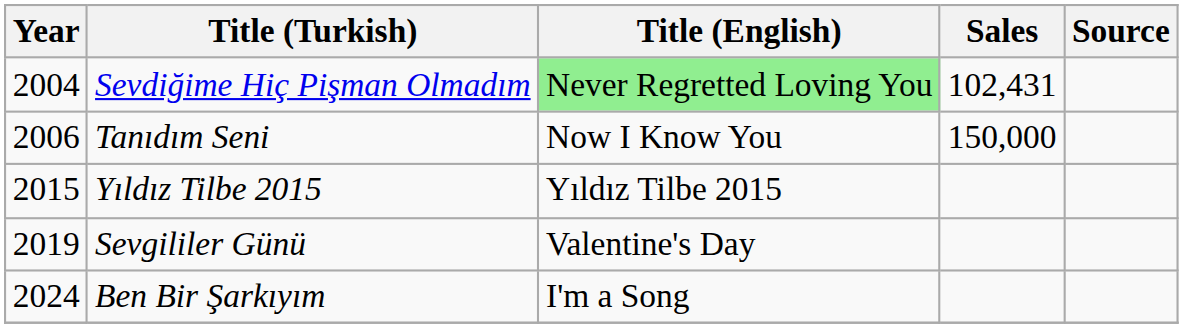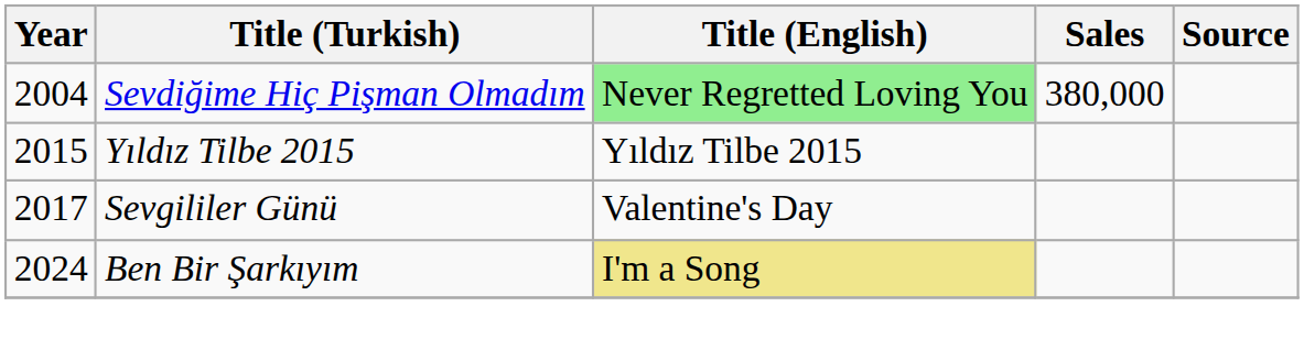Sevdiğime Hiç Pişman Olmadım | Sales: 102,431 -> 380,000
- row: 2006 | Tanıdım Seni | Now I Know You | 150,000
Sevgililer Günü | Year: 2019 -> 2017
Ben Bir Şarkıyım | Title (English): no background -> khaki background
